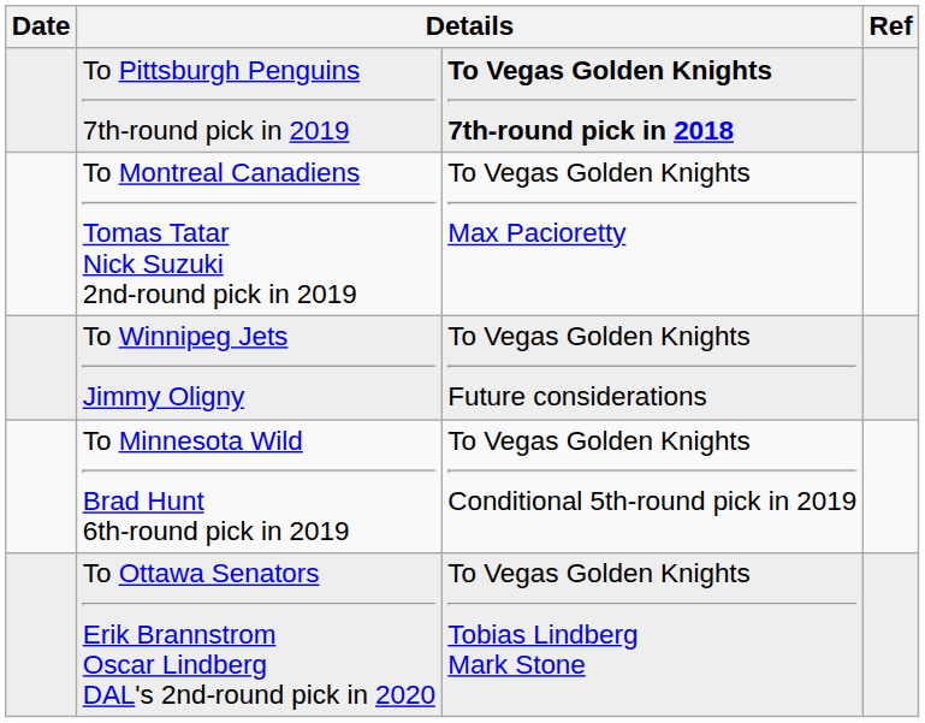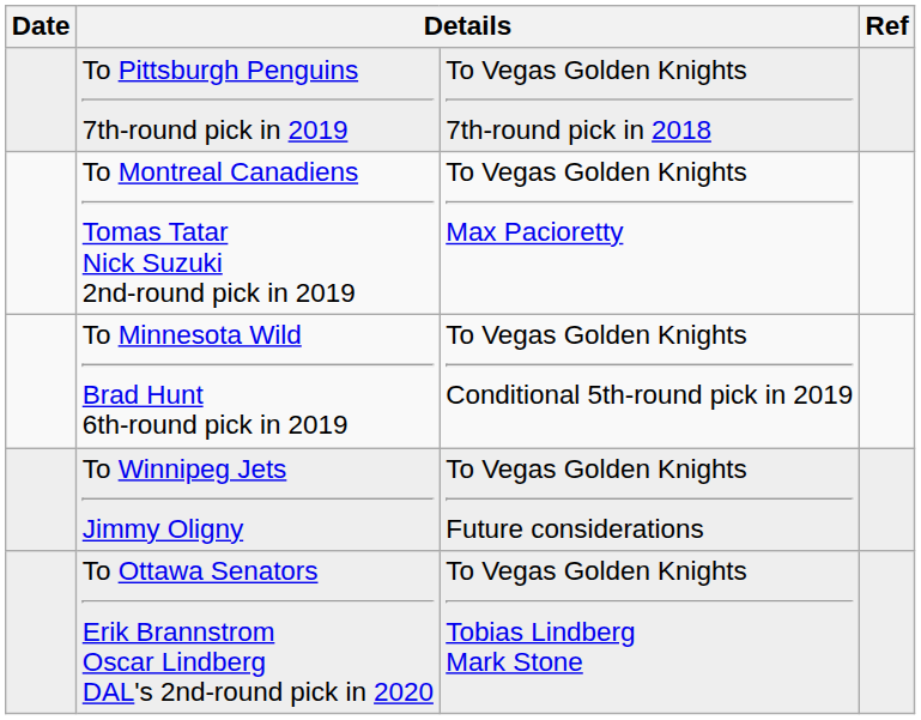To Pittsburgh Penguins 7th-round pick in 2019 | column 3: bold -> normal
rows swapped: To Winnipeg Jets Jimmy Oligny <-> To Minnesota Wild Brad Hunt 6th-round pick in 2019
